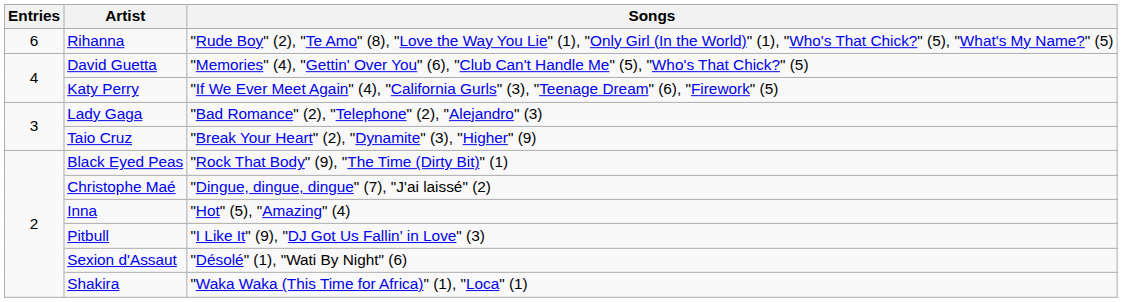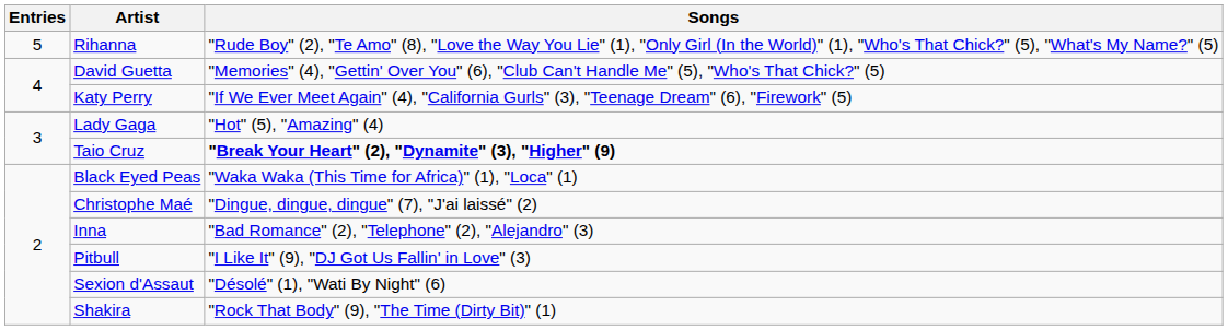Rihanna | Entries: 6 -> 5
Lady Gaga | Songs: "Bad Romance" (2), "Telephone" (2), "Alejandro" (3) -> "Hot" (5), "Amazing" (4)
Taio Cruz | Songs: normal -> bold
Black Eyed Peas | Songs: "Rock That Body" (9), "The Time (Dirty Bit)" (1) -> "Waka Waka (This Time for Africa)" (1), "Loca" (1)
Inna | Songs: "Hot" (5), "Amazing" (4) -> "Bad Romance" (2), "Telephone" (2), "Alejandro" (3)
Shakira | Songs: "Waka Waka (This Time for Africa)" (1), "Loca" (1) -> "Rock That Body" (9), "The Time (Dirty Bit)" (1)
